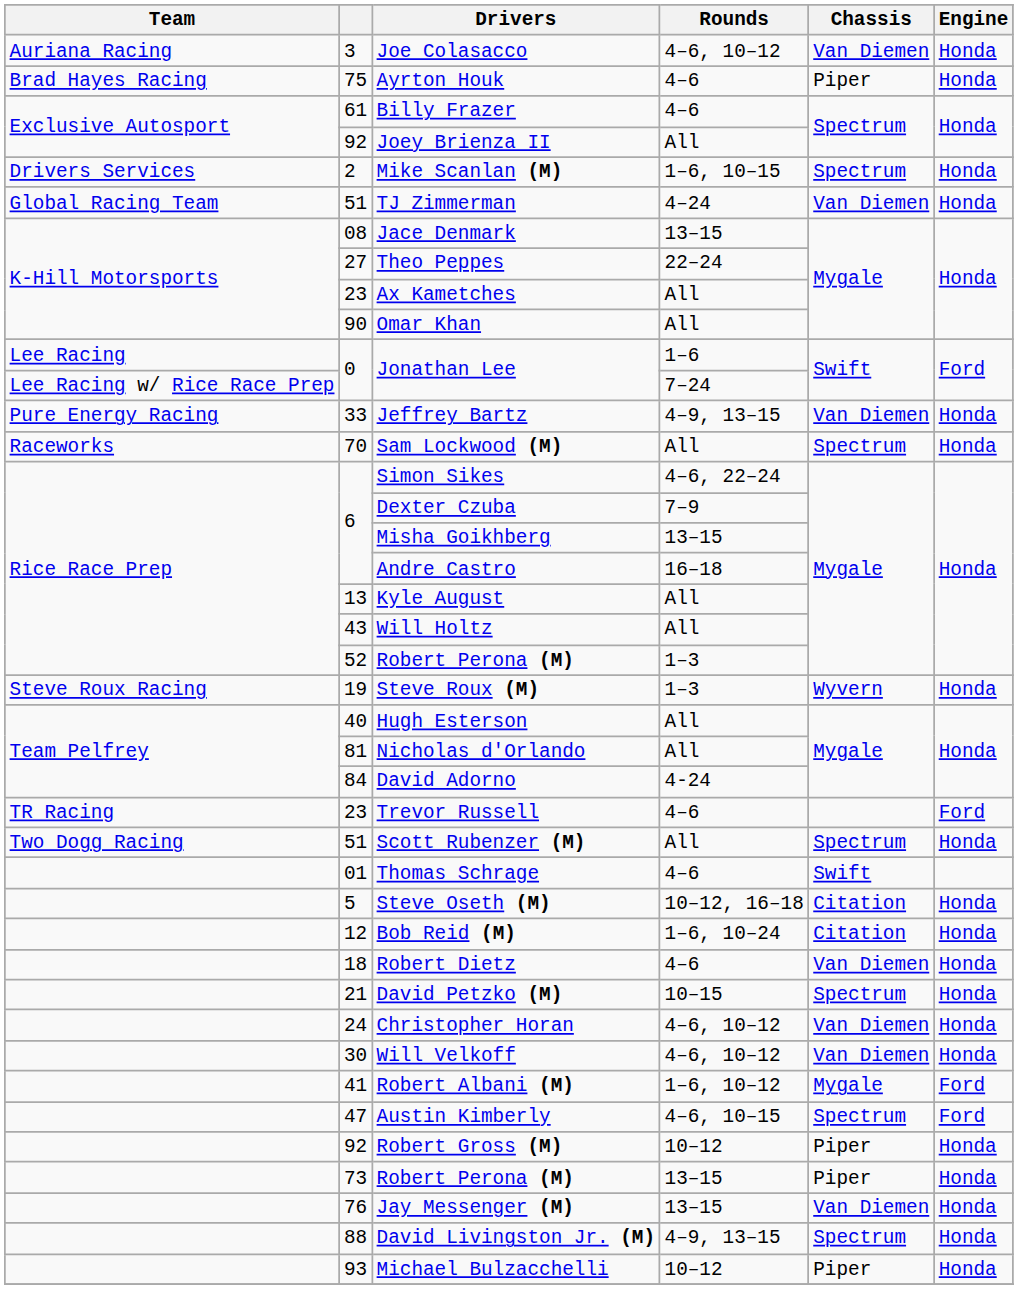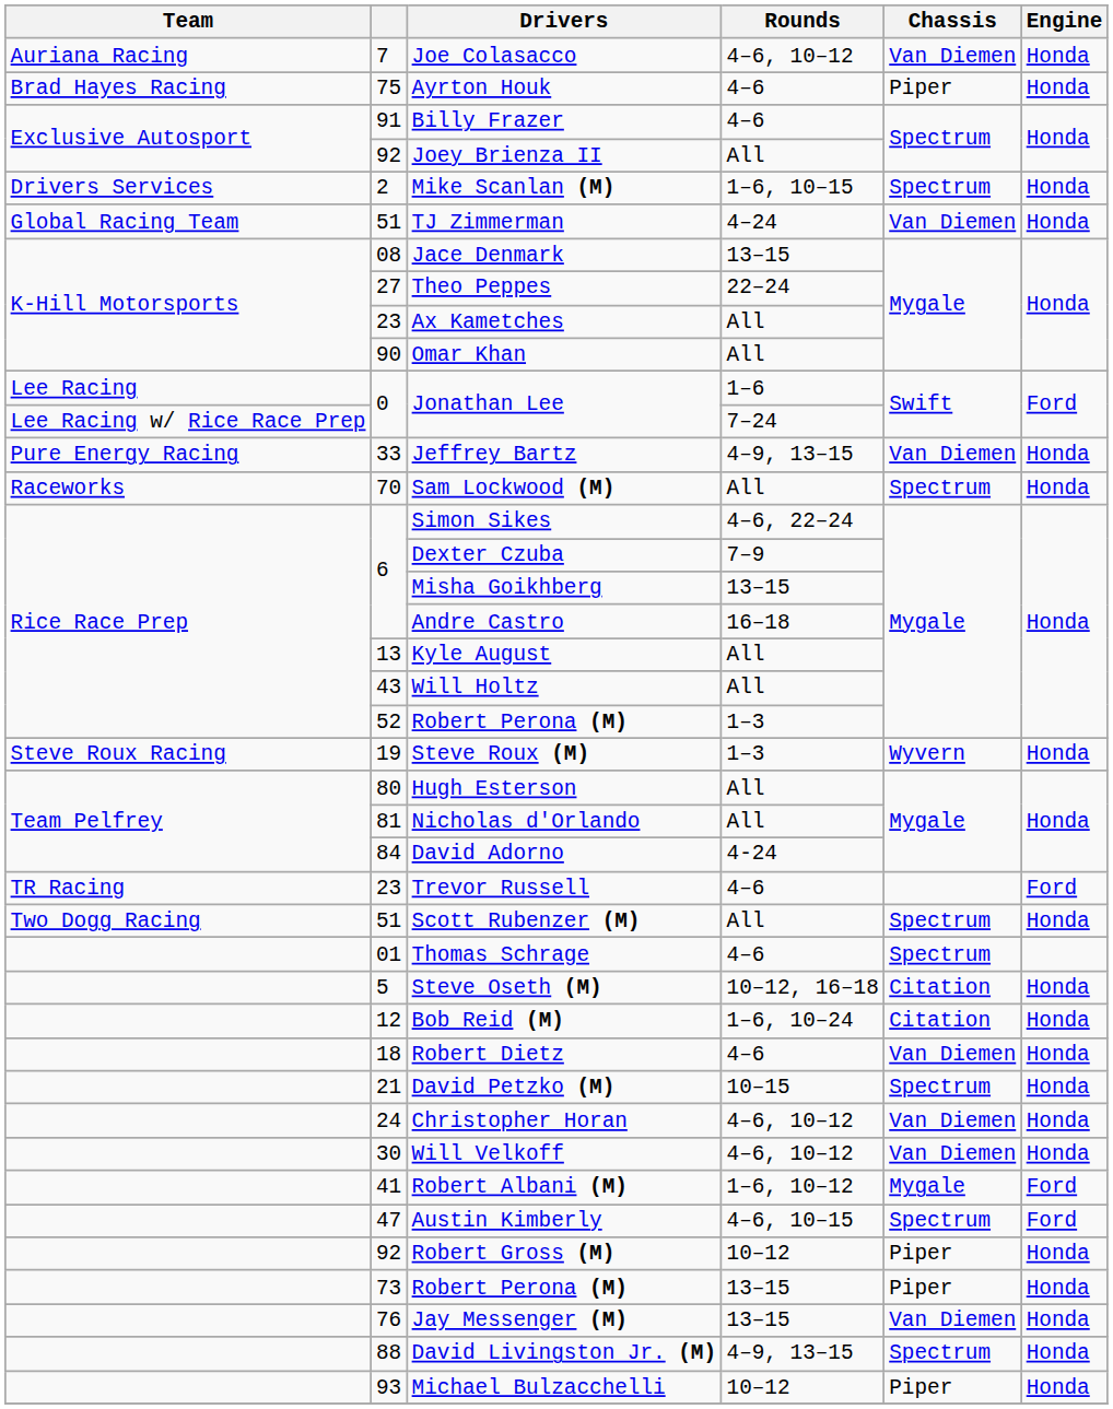Joe Colasacco | column 2: 3 -> 7
Billy Frazer | column 2: 61 -> 91
Hugh Esterson | column 2: 40 -> 80
Thomas Schrage | Chassis: Swift -> Spectrum
